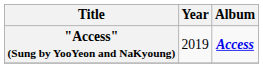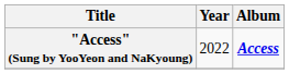"Access" (Sung by YooYeon and NaKyoung) | Year: 2019 -> 2022
